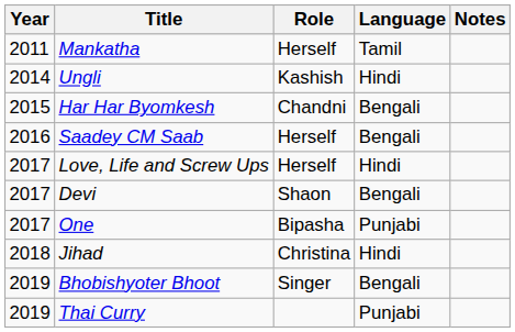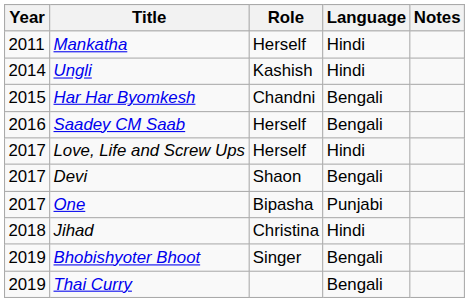Mankatha | Language: Tamil -> Hindi
Thai Curry | Language: Punjabi -> Bengali
